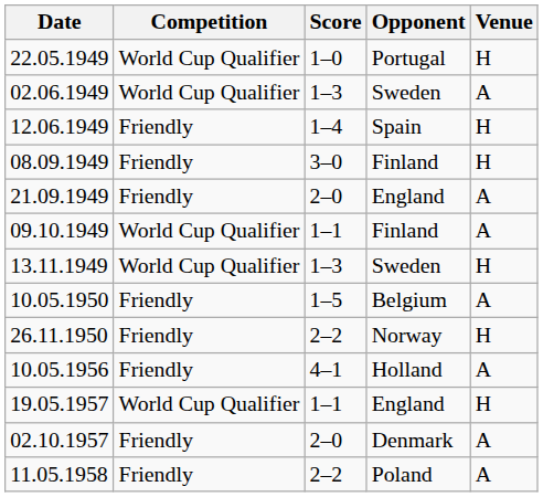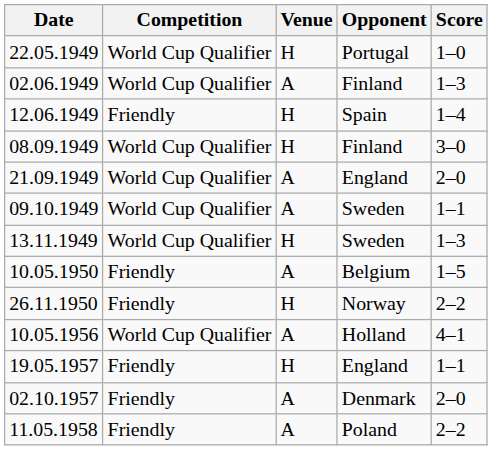columns swapped: Venue <-> Score
02.06.1949 | Opponent: Sweden -> Finland
08.09.1949 | Competition: Friendly -> World Cup Qualifier
21.09.1949 | Competition: Friendly -> World Cup Qualifier
09.10.1949 | Opponent: Finland -> Sweden
10.05.1956 | Competition: Friendly -> World Cup Qualifier
19.05.1957 | Competition: World Cup Qualifier -> Friendly
